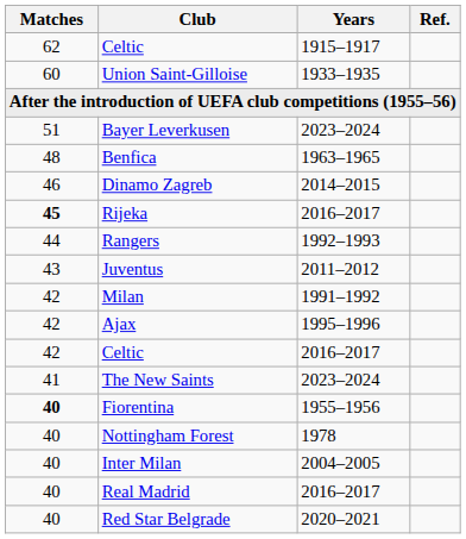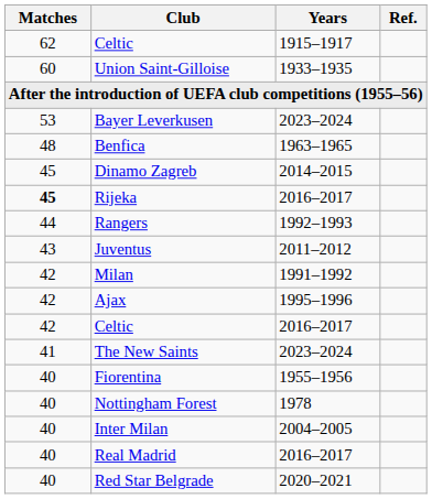Bayer Leverkusen | Matches: 51 -> 53
Dinamo Zagreb | Matches: 46 -> 45
Fiorentina | Matches: bold -> normal
